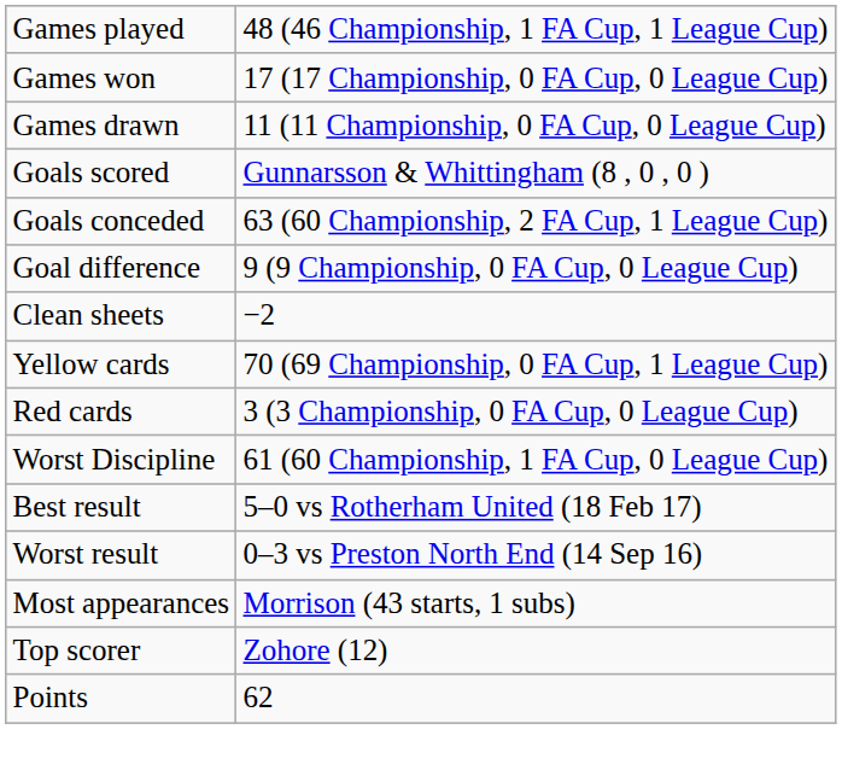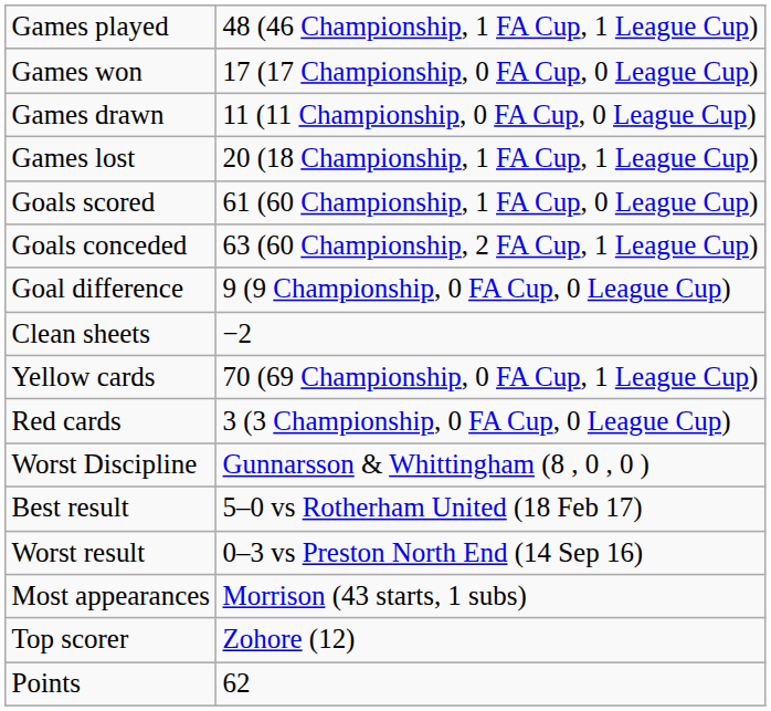+ row: Games lost | 20 (18 Championship, 1 FA Cup, 1 League Cup)
Goals scored | column 2: Gunnarsson & Whittingham (8 , 0 , 0 ) -> 61 (60 Championship, 1 FA Cup, 0 League Cup)
Worst Discipline | column 2: 61 (60 Championship, 1 FA Cup, 0 League Cup) -> Gunnarsson & Whittingham (8 , 0 , 0 )
